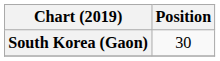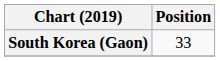South Korea (Gaon) | Position: 30 -> 33
